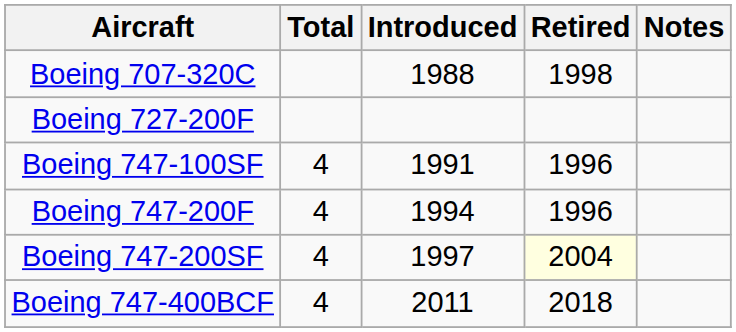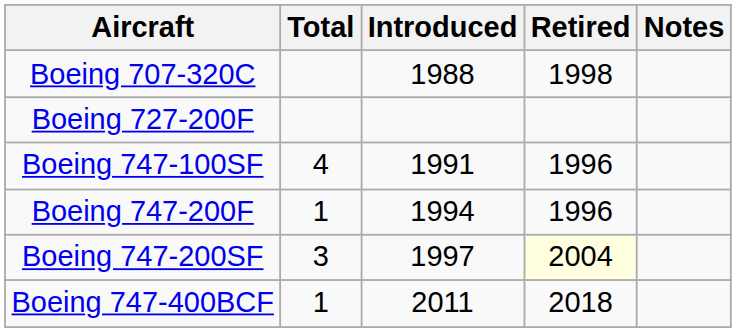Boeing 747-200F | Total: 4 -> 1
Boeing 747-200SF | Total: 4 -> 3
Boeing 747-400BCF | Total: 4 -> 1
